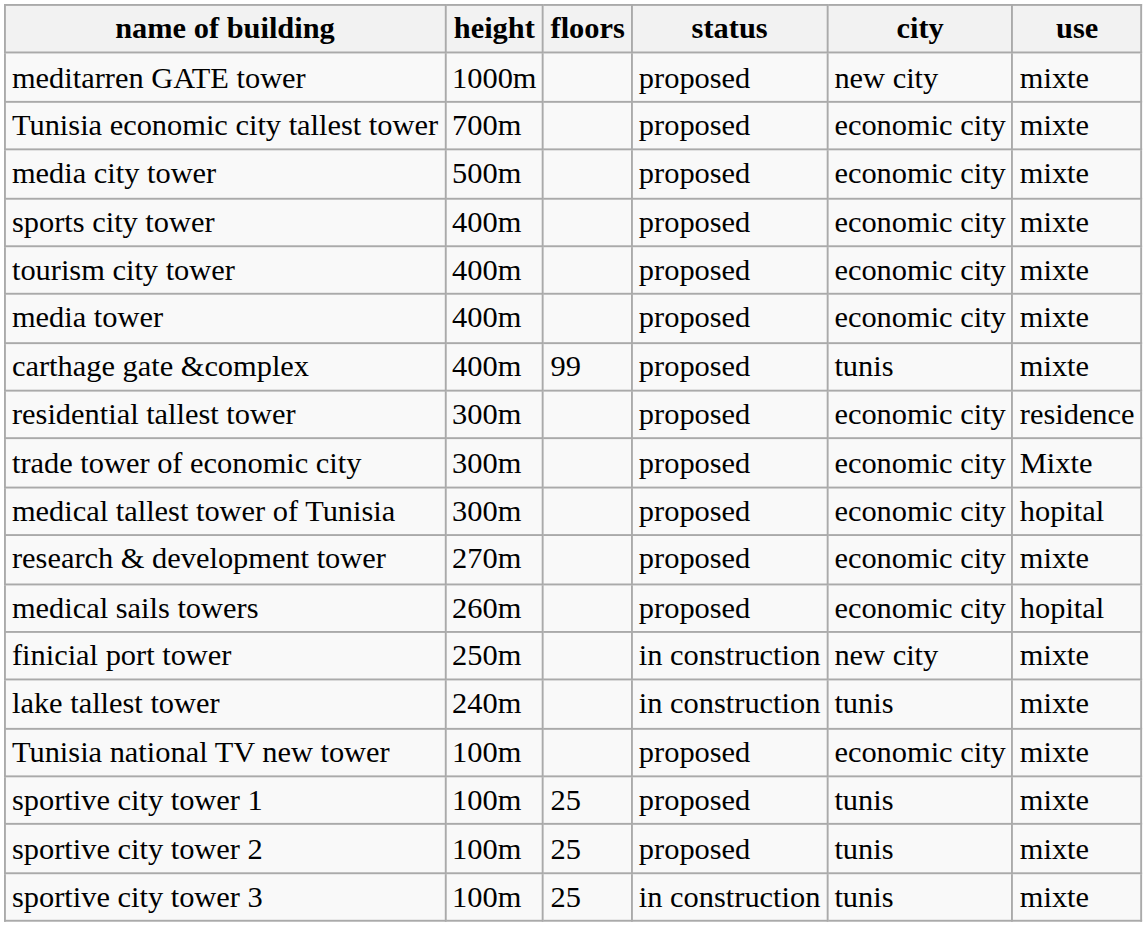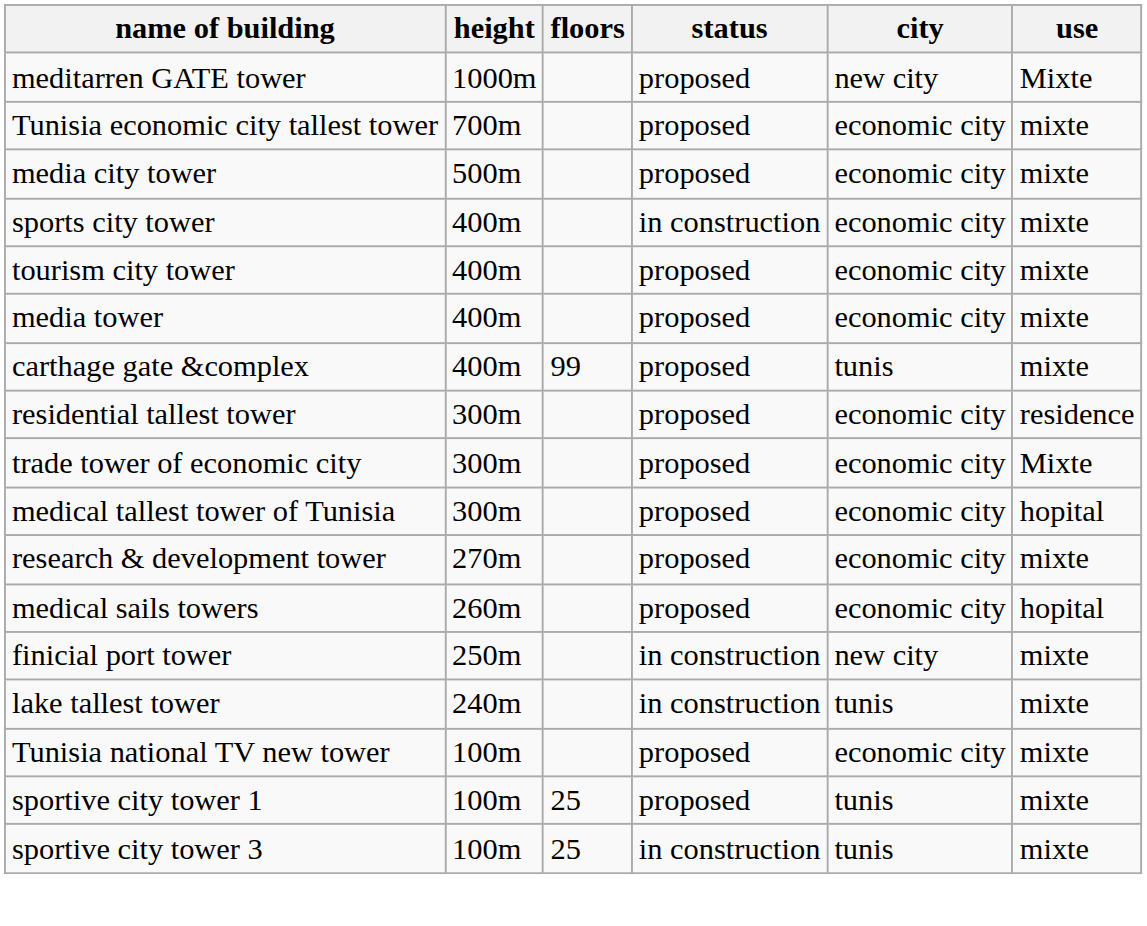meditarren GATE tower | use: mixte -> Mixte
sports city tower | status: proposed -> in construction
- row: sportive city tower 2 | 100m | 25 | proposed | tunis | mixte
